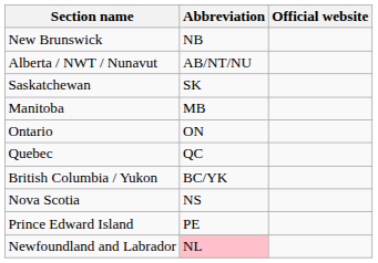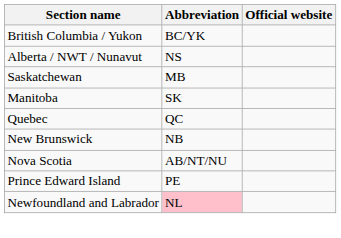rows swapped: British Columbia / Yukon <-> New Brunswick
Alberta / NWT / Nunavut | Abbreviation: AB/NT/NU -> NS
Saskatchewan | Abbreviation: SK -> MB
Manitoba | Abbreviation: MB -> SK
- row: Ontario | ON
Nova Scotia | Abbreviation: NS -> AB/NT/NU
